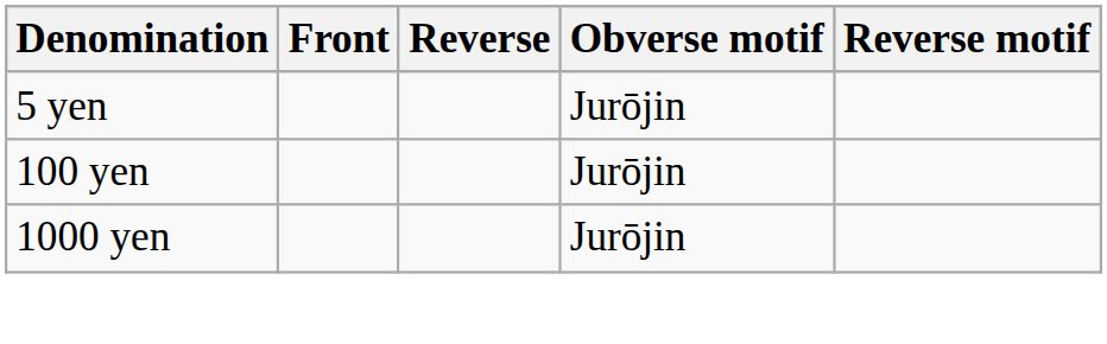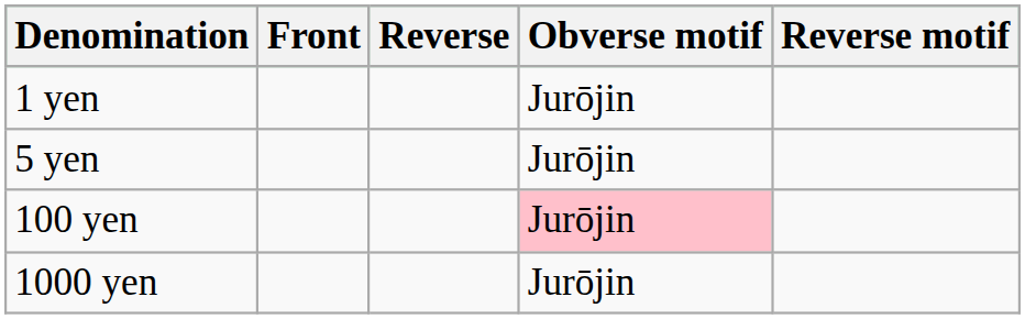+ row: 1 yen | Jurōjin
100 yen | Obverse motif: no background -> pink background
